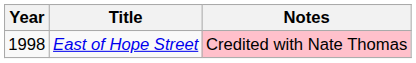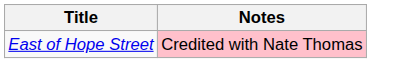- column: Year | 1998
